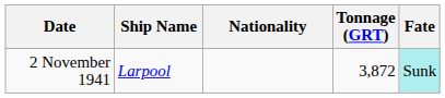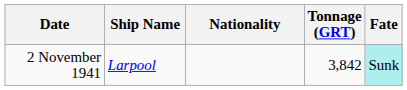2 November 1941 | Tonnage (GRT): 3,872 -> 3,842
